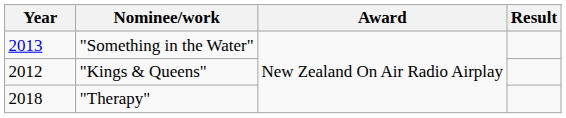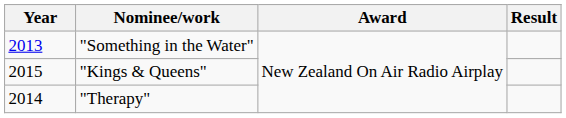"Kings & Queens" | Year: 2012 -> 2015
"Therapy" | Year: 2018 -> 2014
